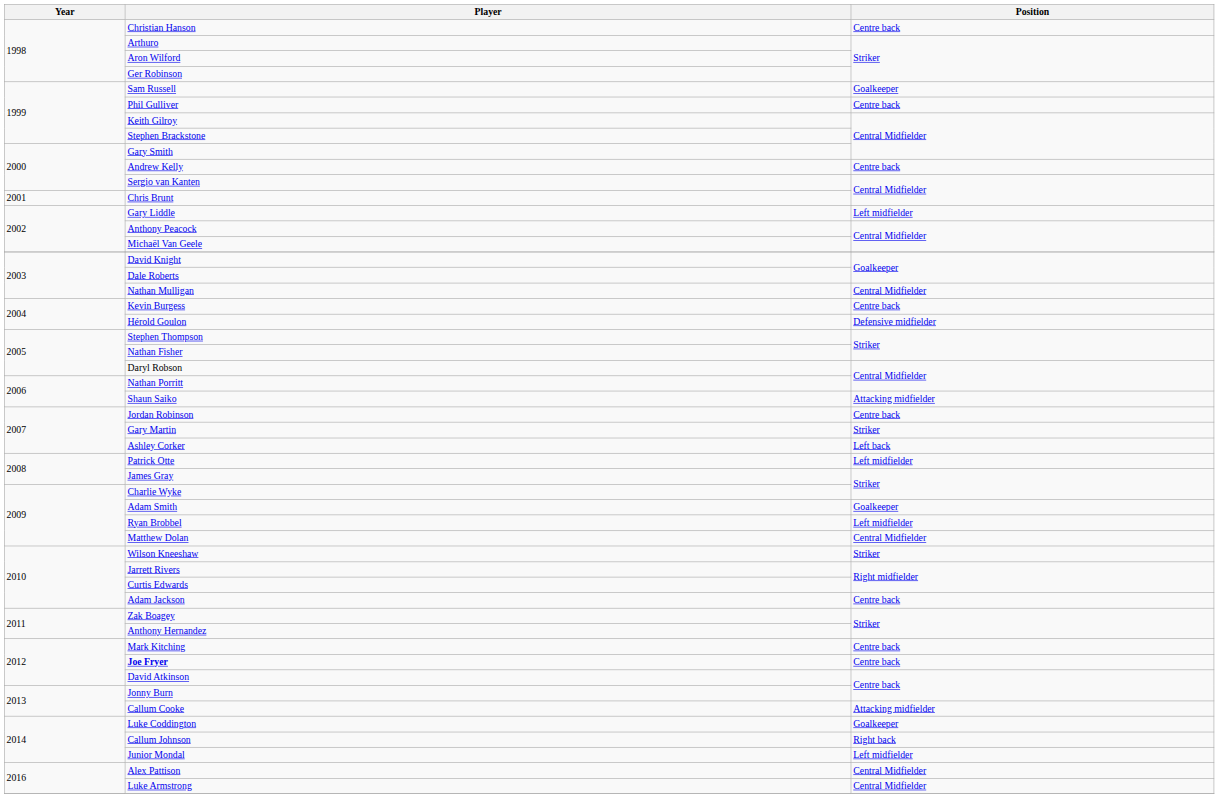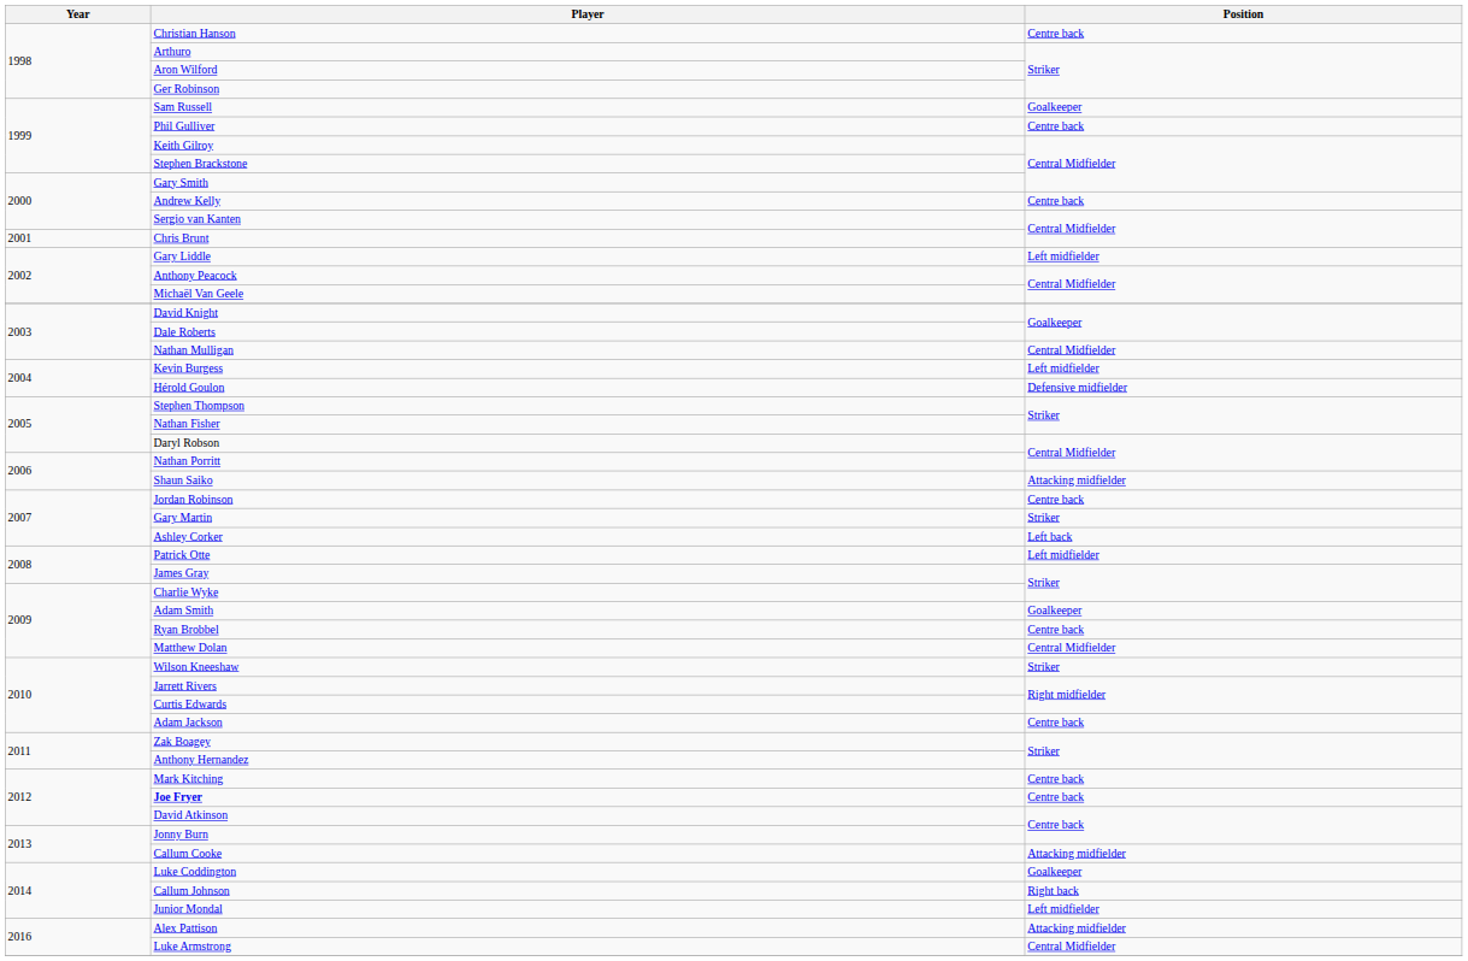Kevin Burgess | Position: Centre back -> Left midfielder
Ryan Brobbel | Position: Left midfielder -> Centre back
Alex Pattison | Position: Central Midfielder -> Attacking midfielder
